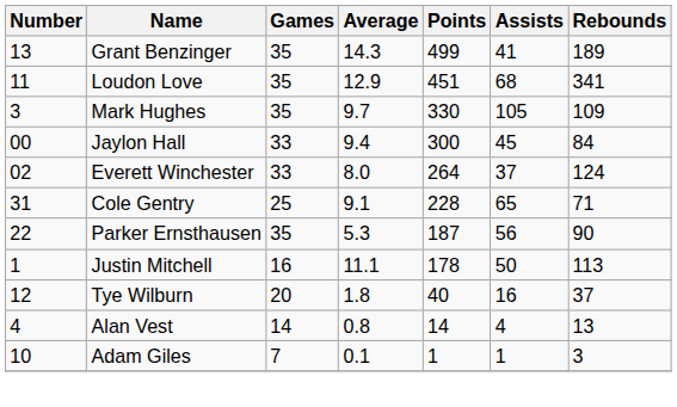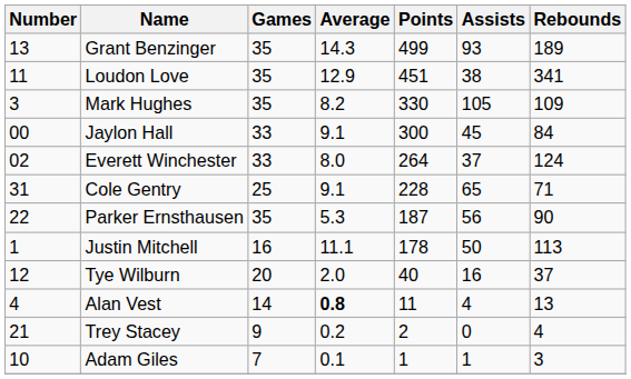Grant Benzinger | Assists: 41 -> 93
Loudon Love | Assists: 68 -> 38
Mark Hughes | Average: 9.7 -> 8.2
Jaylon Hall | Average: 9.4 -> 9.1
Tye Wilburn | Average: 1.8 -> 2.0
Alan Vest | Average: normal -> bold
Alan Vest | Points: 14 -> 11
+ row: 21 | Trey Stacey | 9 | 0.2 | 2 | 0 | 4
